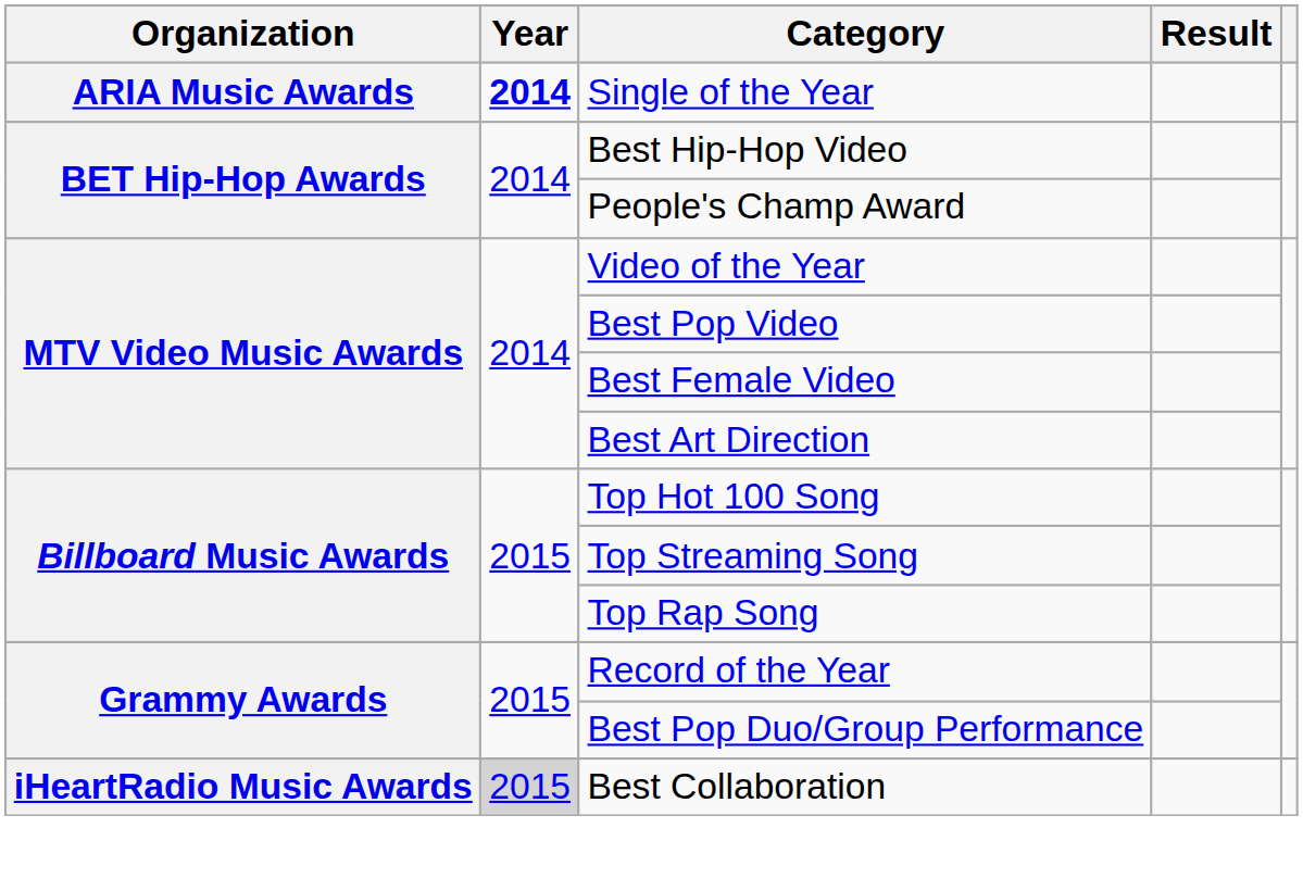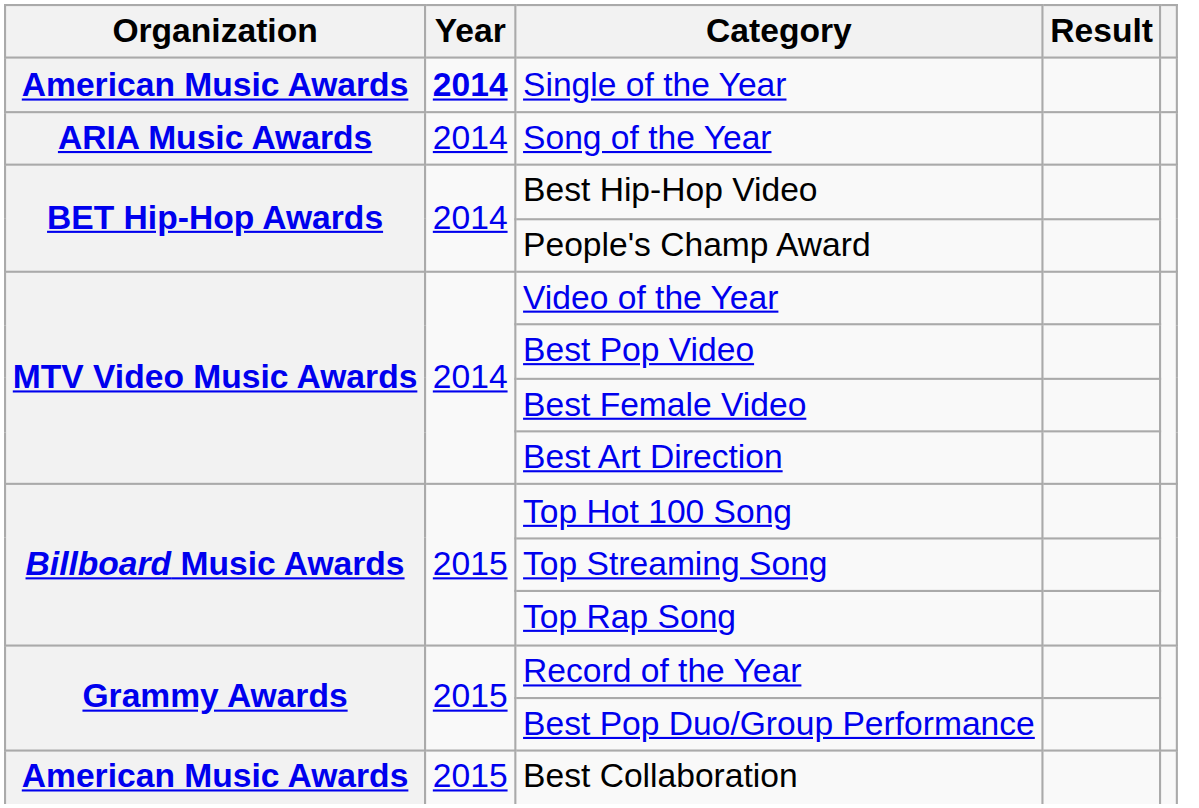Single of the Year | Organization: ARIA Music Awards -> American Music Awards
+ row: ARIA Music Awards | 2014 | Song of the Year
Best Collaboration | Organization: iHeartRadio Music Awards -> American Music Awards
Best Collaboration | Year: lightgrey background -> no background
